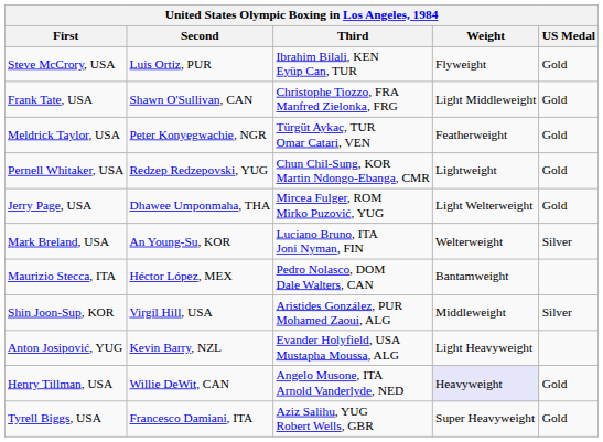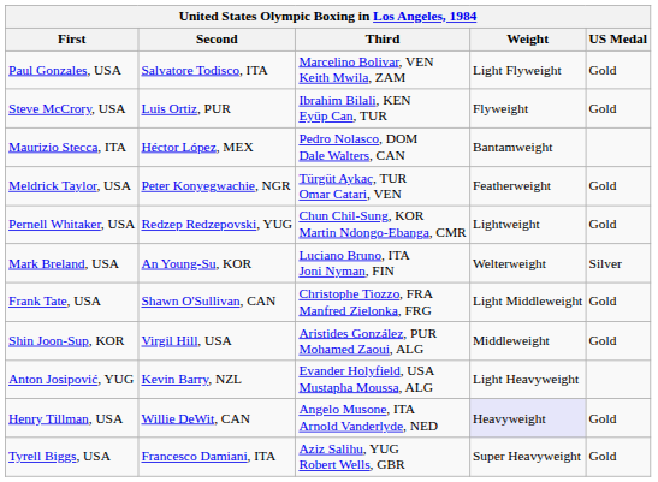+ row: Paul Gonzales, USA | Salvatore Todisco, ITA | Marcelino Bolivar, VEN Keith Mwila, ZAM | Light Flyweight | Gold
rows swapped: Maurizio Stecca, ITA <-> Frank Tate, USA
- row: Jerry Page, USA | Dhawee Umponmaha, THA | Mircea Fulger, ROM Mirko Puzović, YUG | Light Welterweight | Gold
Shin Joon-Sup, KOR | US Medal: Silver -> Gold
